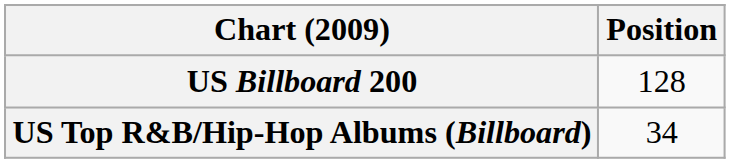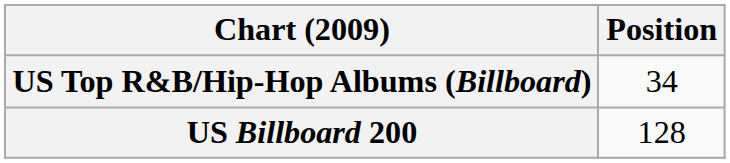rows swapped: US Billboard 200 <-> US Top R&B/Hip-Hop Albums (Billboard)
